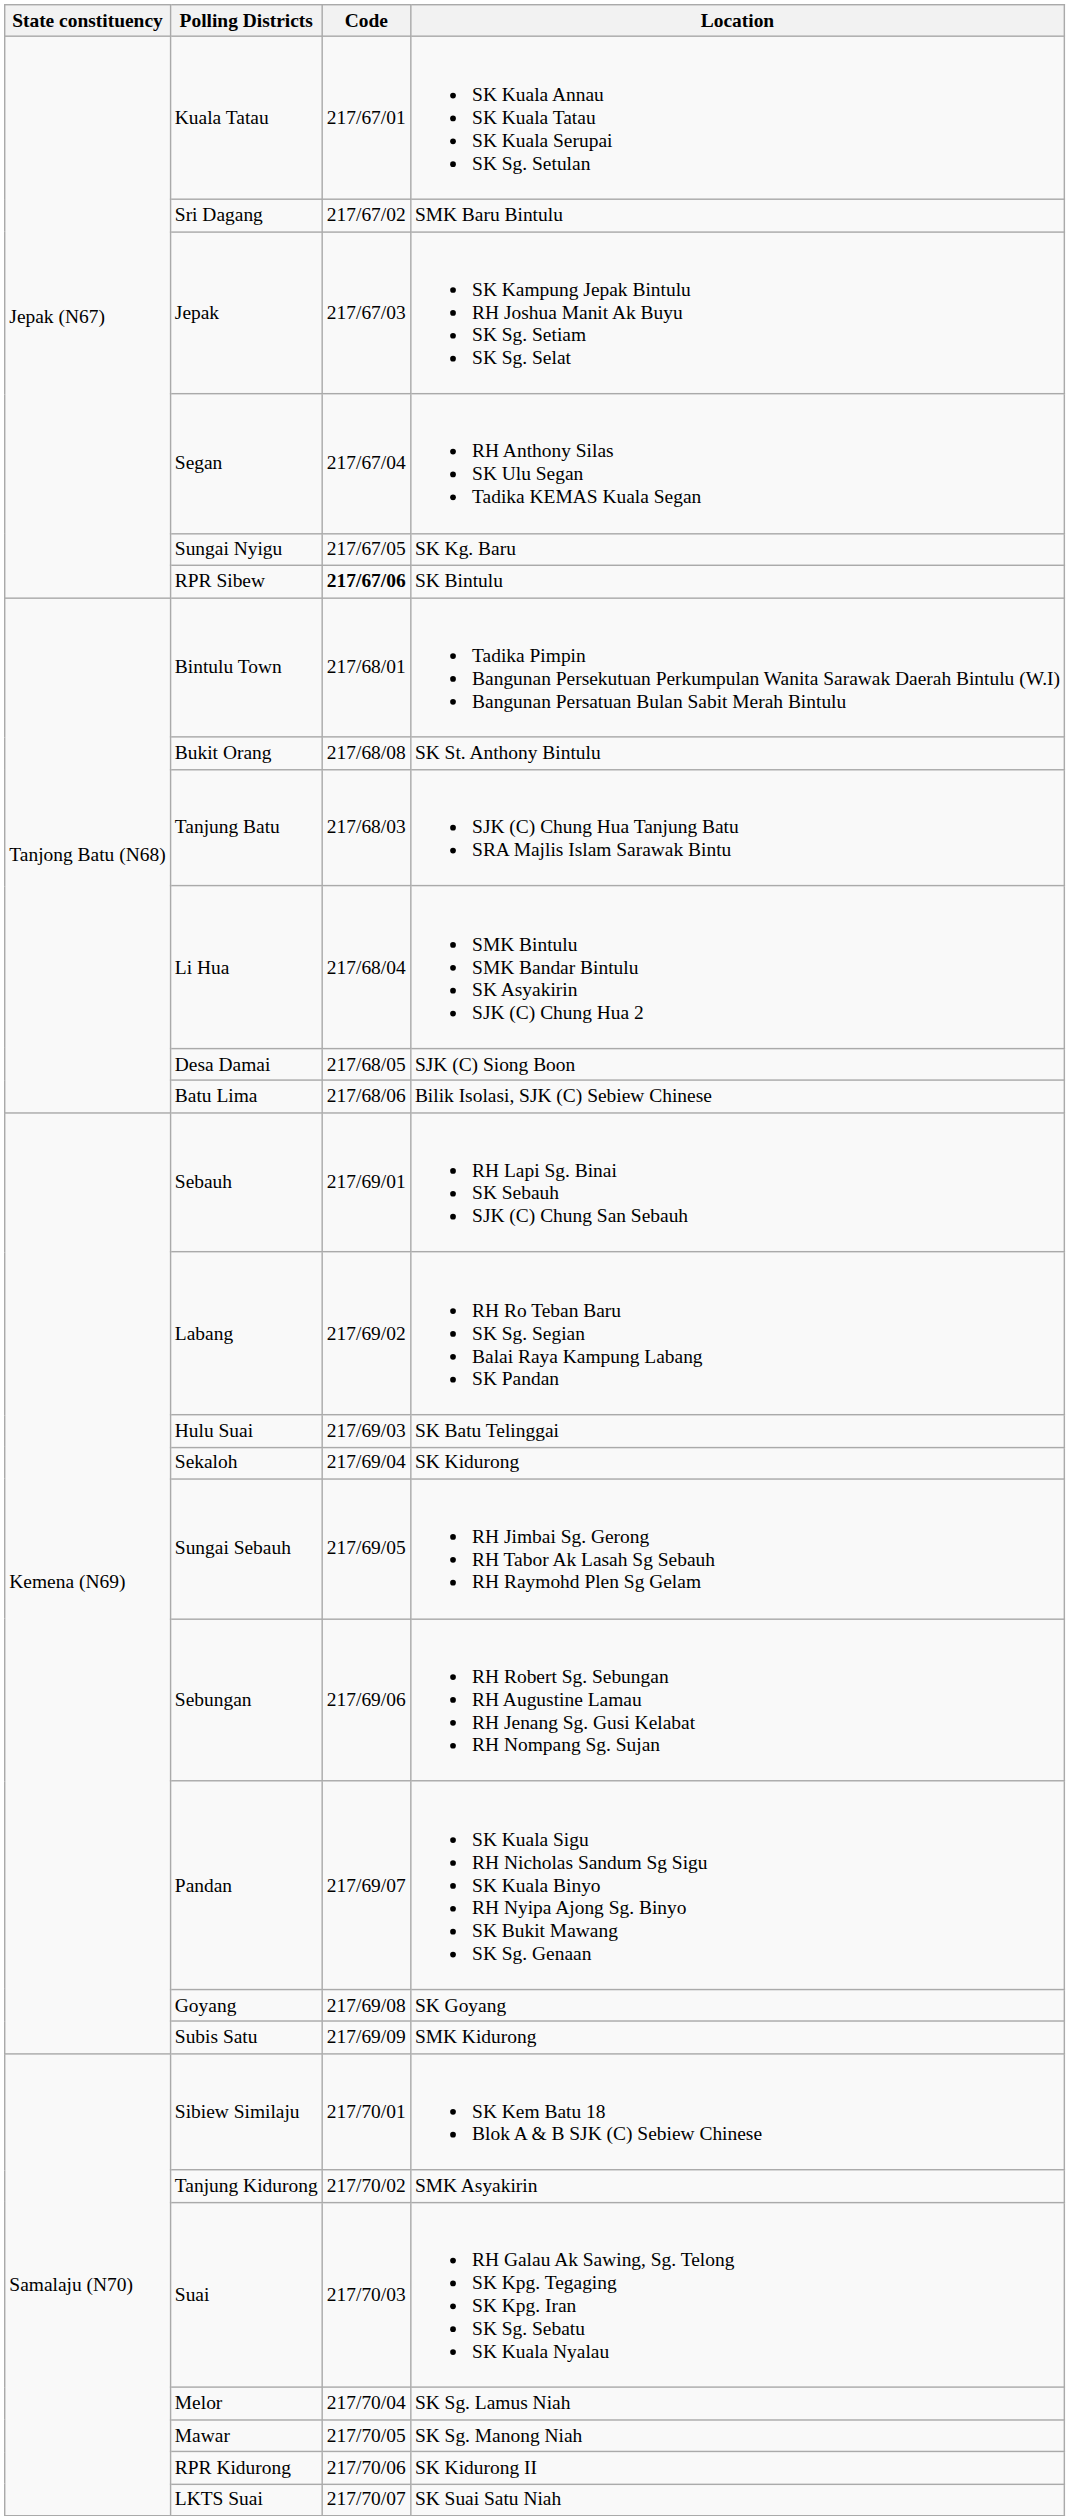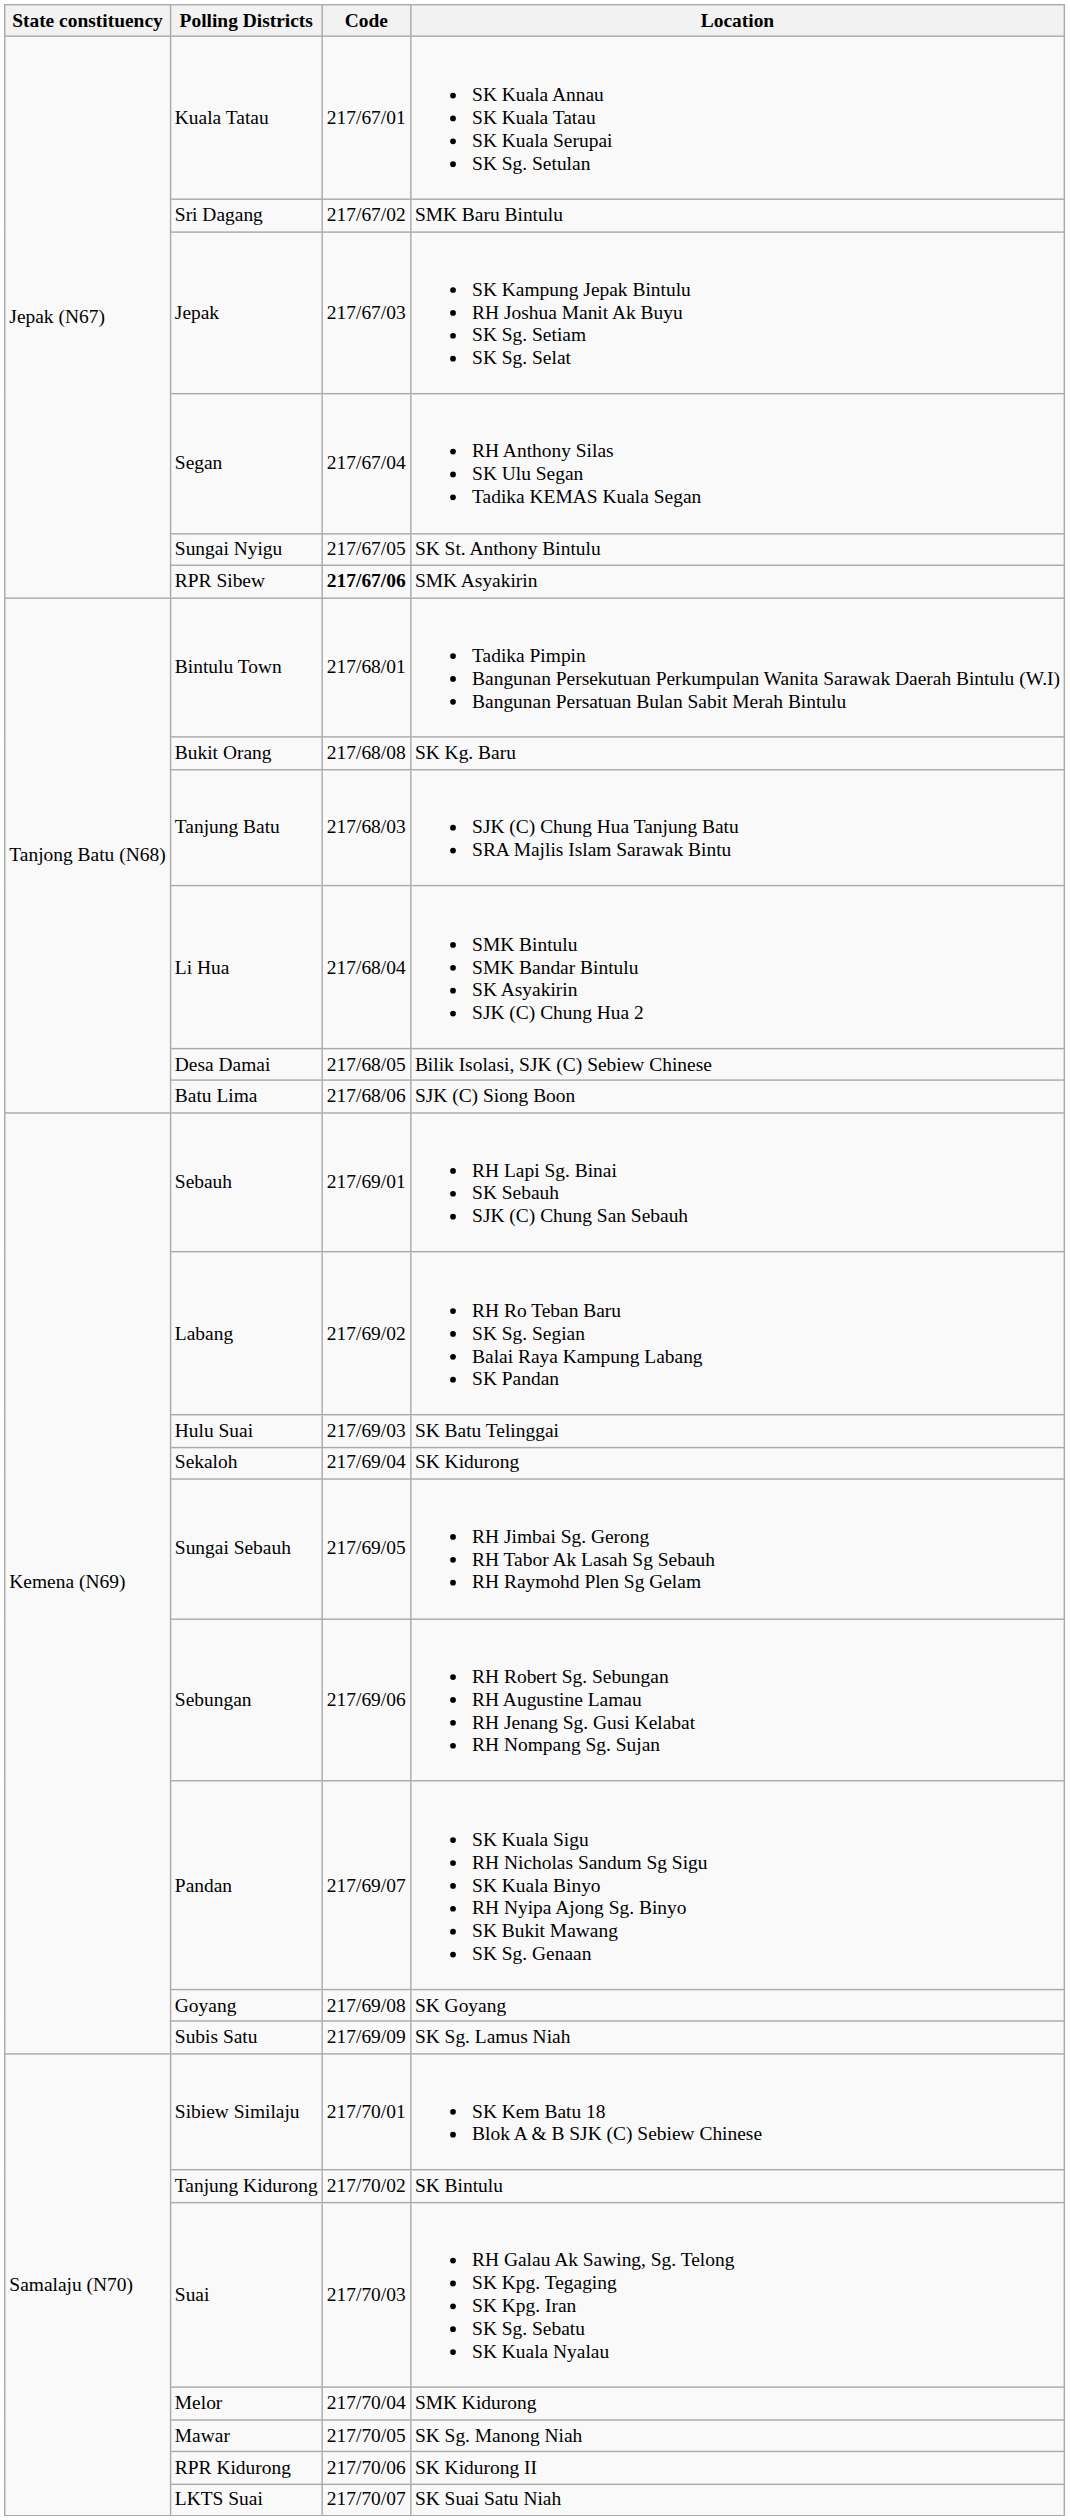Sungai Nyigu | Location: SK Kg. Baru -> SK St. Anthony Bintulu
RPR Sibew | Location: SK Bintulu -> SMK Asyakirin
Bukit Orang | Location: SK St. Anthony Bintulu -> SK Kg. Baru
Desa Damai | Location: SJK (C) Siong Boon -> Bilik Isolasi, SJK (C) Sebiew Chinese
Batu Lima | Location: Bilik Isolasi, SJK (C) Sebiew Chinese -> SJK (C) Siong Boon
Subis Satu | Location: SMK Kidurong -> SK Sg. Lamus Niah
Tanjung Kidurong | Location: SMK Asyakirin -> SK Bintulu
Melor | Location: SK Sg. Lamus Niah -> SMK Kidurong
